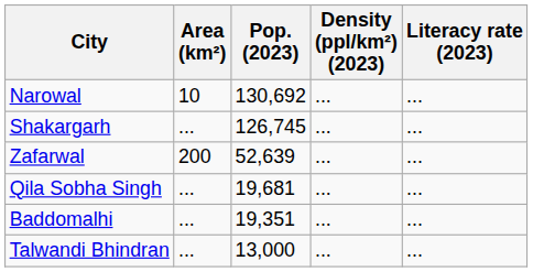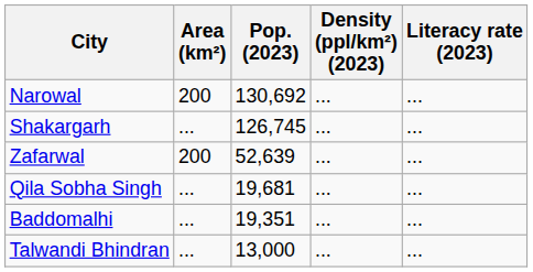Narowal | Area (km²): 10 -> 200
